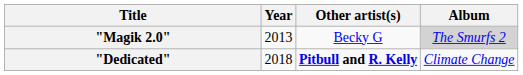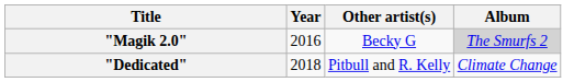"Magik 2.0" | Year: 2013 -> 2016
"Dedicated" | Other artist(s): bold -> normal
